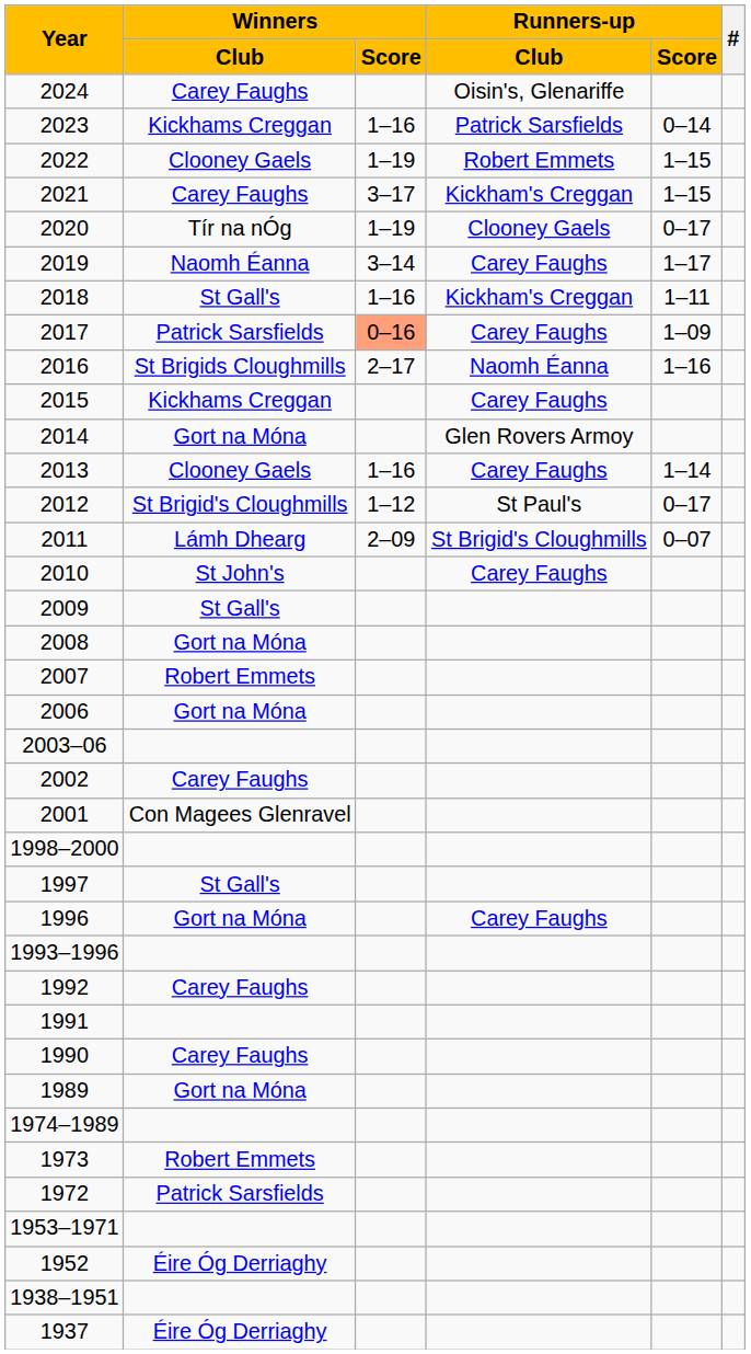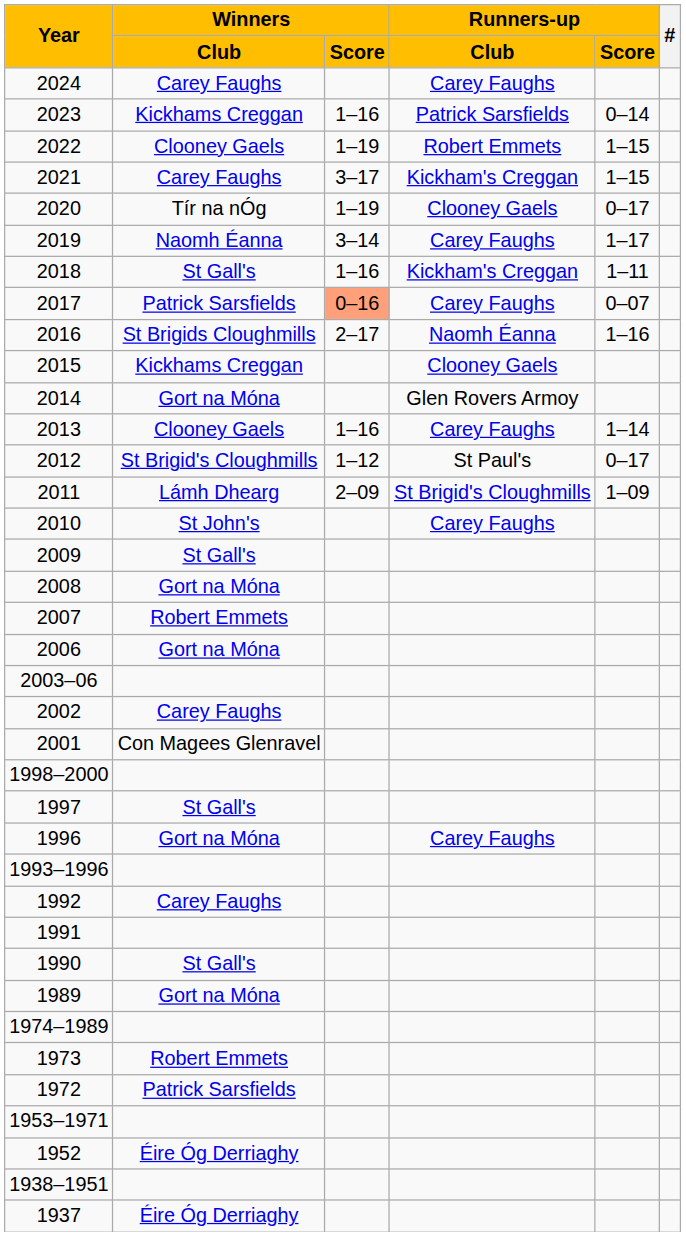2024 | Runners-up / Club: Oisin's, Glenariffe -> Carey Faughs
2017 | Runners-up / Score: 1–09 -> 0–07
2015 | Runners-up / Club: Carey Faughs -> Clooney Gaels
2011 | Runners-up / Score: 0–07 -> 1–09
1990 | Winners / Club: Carey Faughs -> St Gall's
